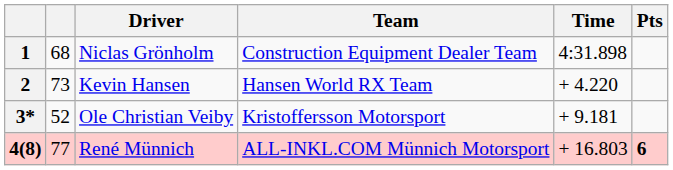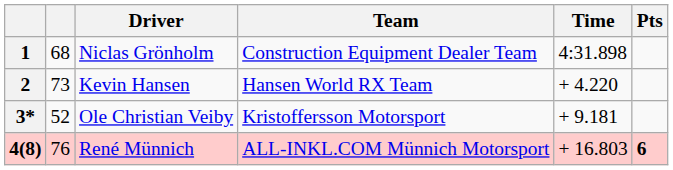4(8) | column 2: 77 -> 76
